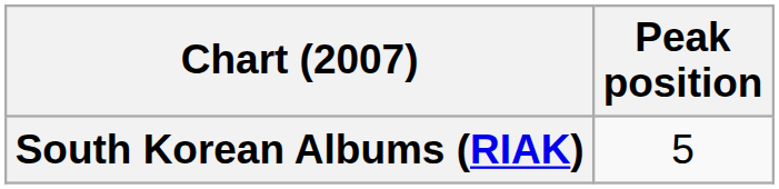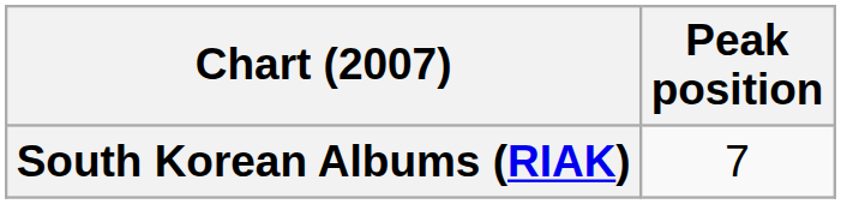South Korean Albums (RIAK) | Peak position: 5 -> 7
